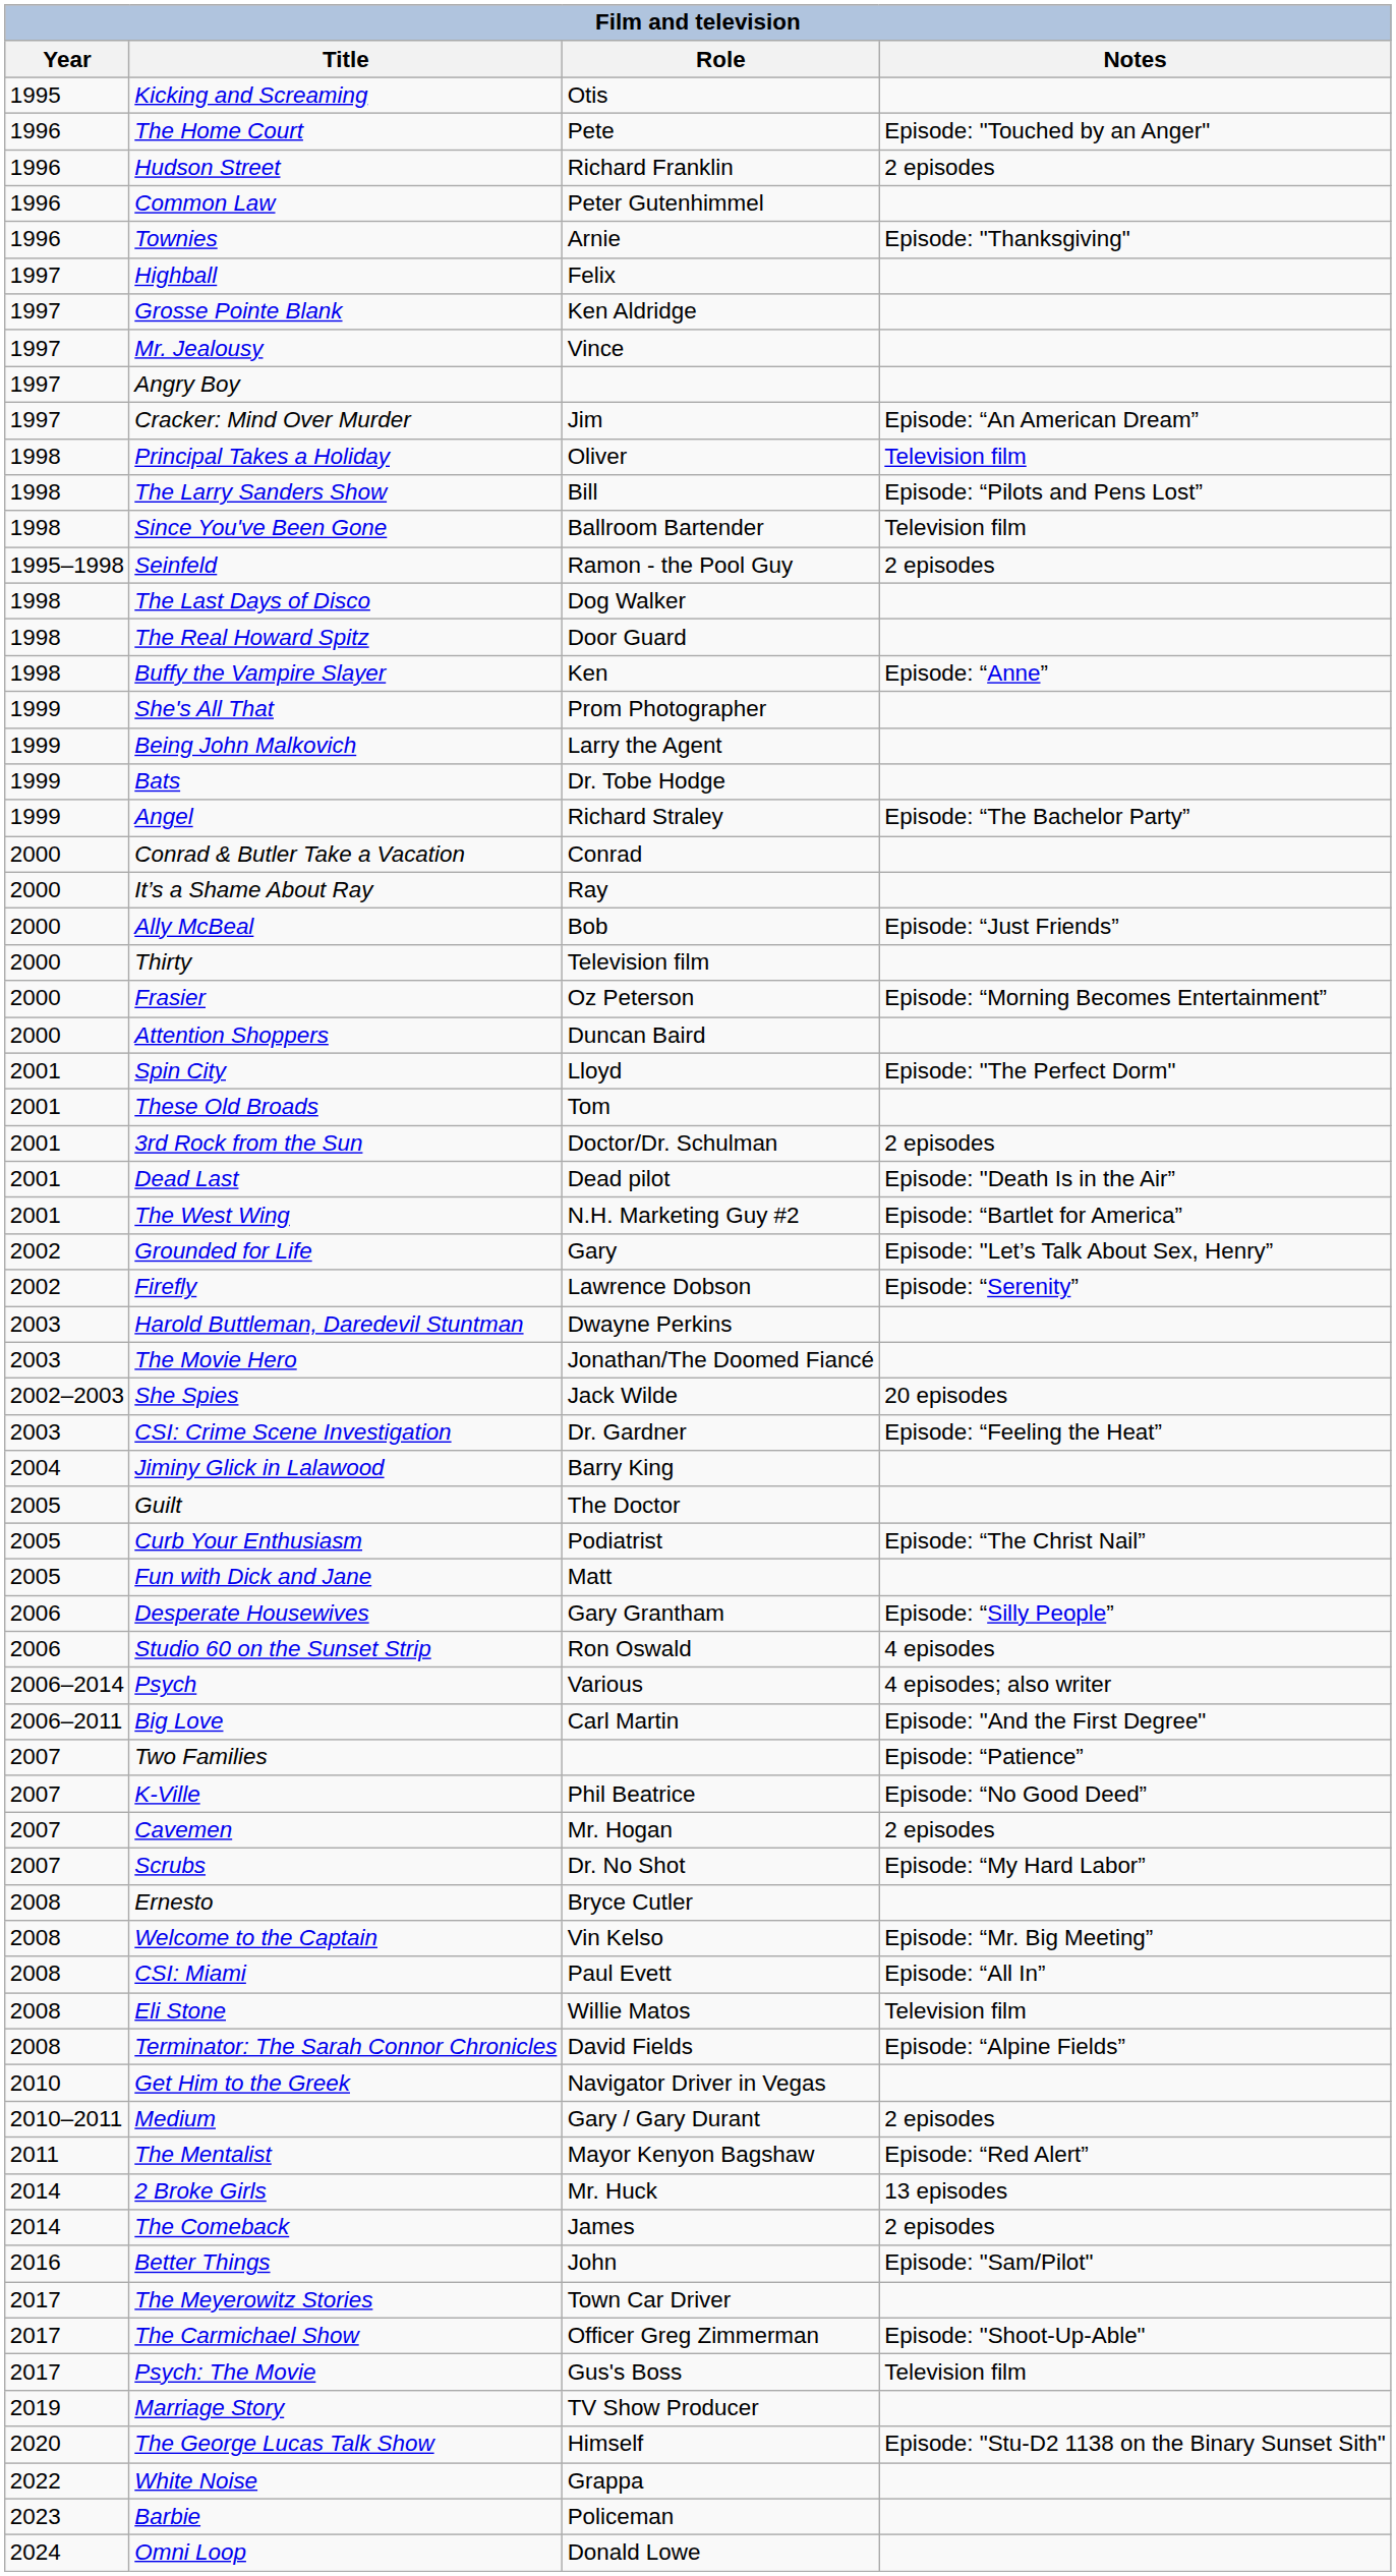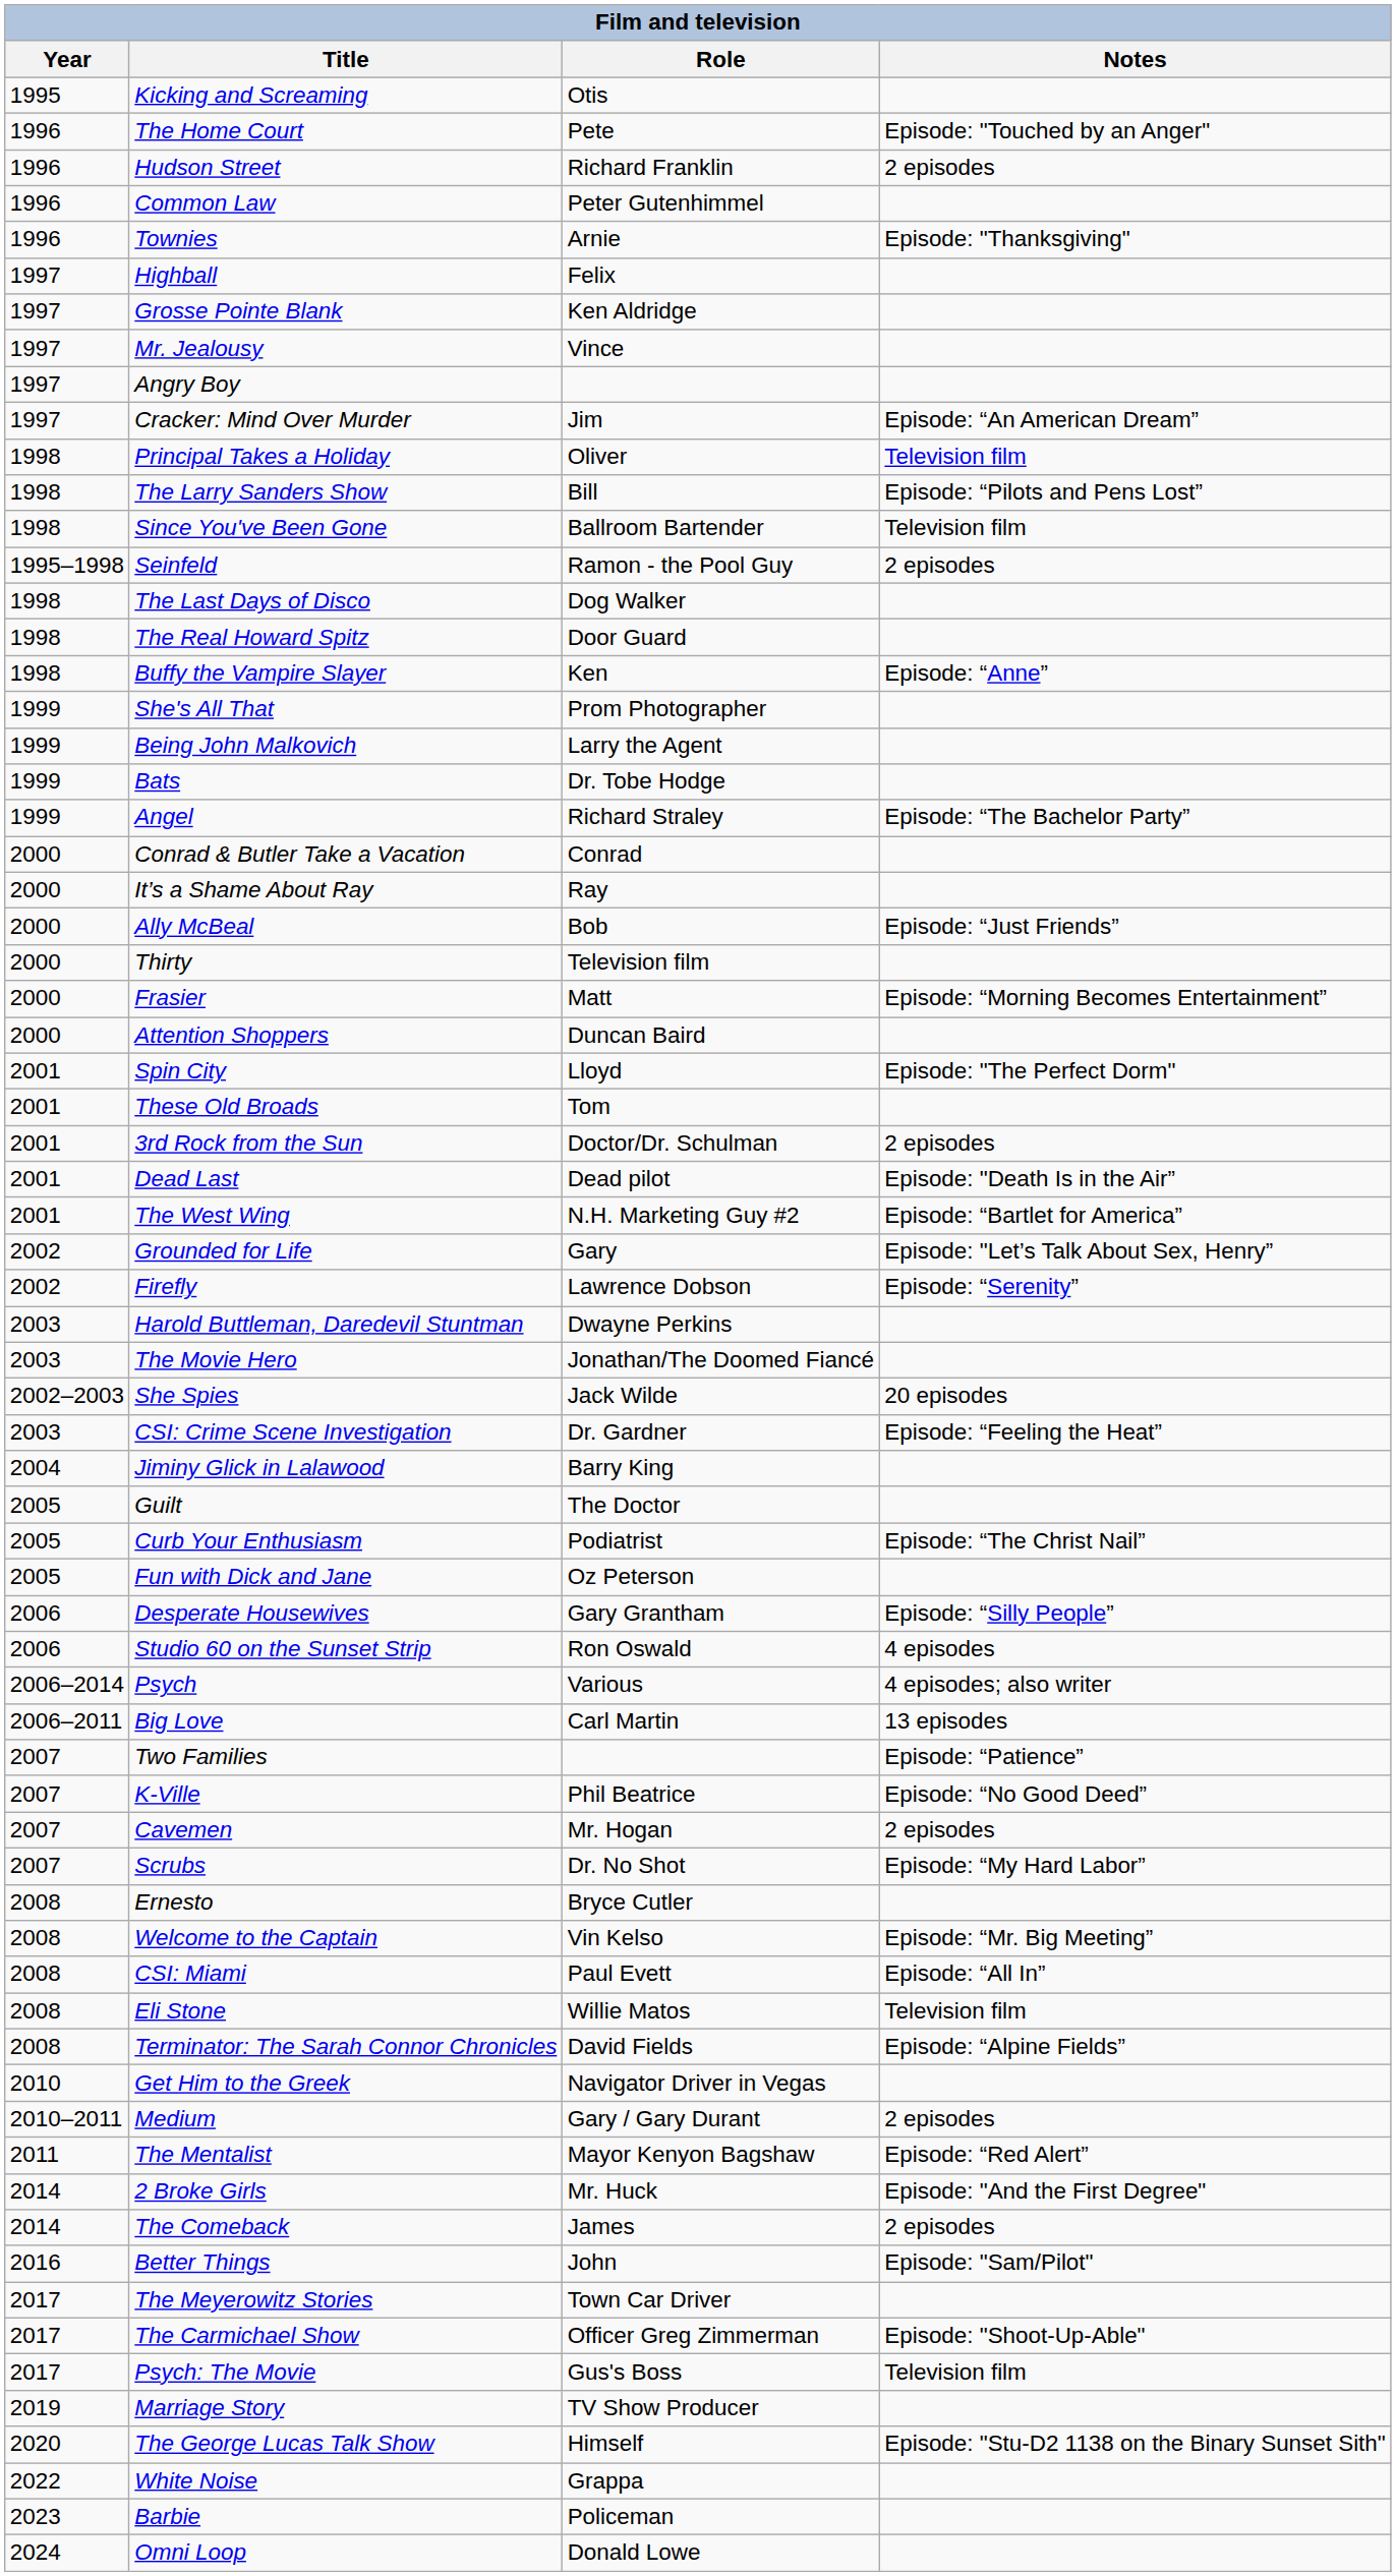Frasier | Role: Oz Peterson -> Matt
Fun with Dick and Jane | Role: Matt -> Oz Peterson
Big Love | Notes: Episode: "And the First Degree" -> 13 episodes
2 Broke Girls | Notes: 13 episodes -> Episode: "And the First Degree"
